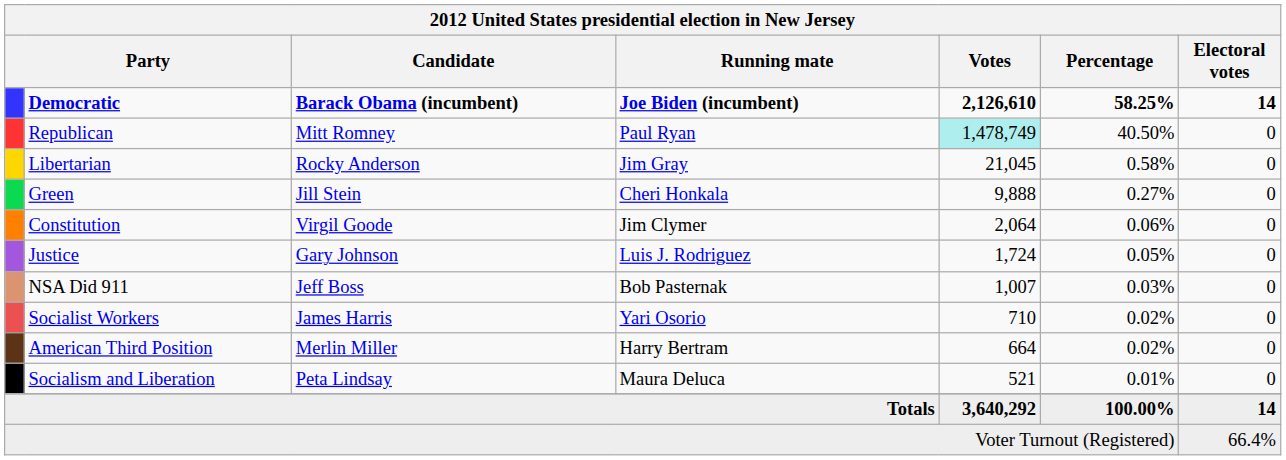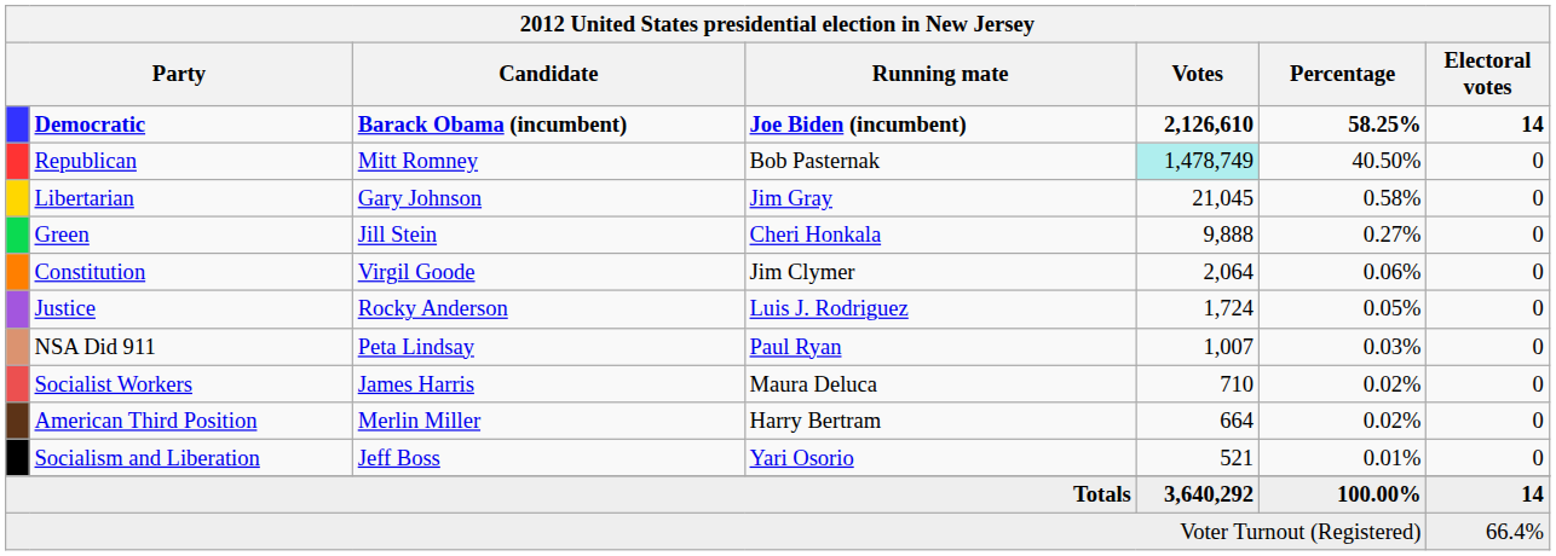Republican | Running mate: Paul Ryan -> Bob Pasternak
Libertarian | Candidate: Rocky Anderson -> Gary Johnson
Justice | Candidate: Gary Johnson -> Rocky Anderson
NSA Did 911 | Candidate: Jeff Boss -> Peta Lindsay
NSA Did 911 | Running mate: Bob Pasternak -> Paul Ryan
Socialist Workers | Running mate: Yari Osorio -> Maura Deluca
Socialism and Liberation | Candidate: Peta Lindsay -> Jeff Boss
Socialism and Liberation | Running mate: Maura Deluca -> Yari Osorio
